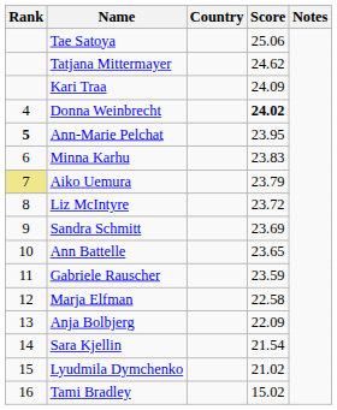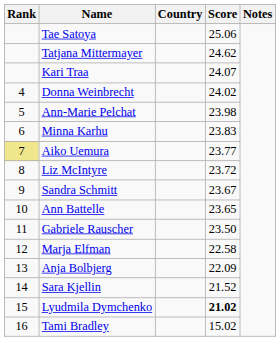Kari Traa | Score: 24.09 -> 24.07
Donna Weinbrecht | Score: bold -> normal
Ann-Marie Pelchat | Rank: bold -> normal
Ann-Marie Pelchat | Score: 23.95 -> 23.98
Aiko Uemura | Score: 23.79 -> 23.77
Sandra Schmitt | Score: 23.69 -> 23.67
Gabriele Rauscher | Score: 23.59 -> 23.50
Sara Kjellin | Score: 21.54 -> 21.52
Lyudmila Dymchenko | Score: normal -> bold
